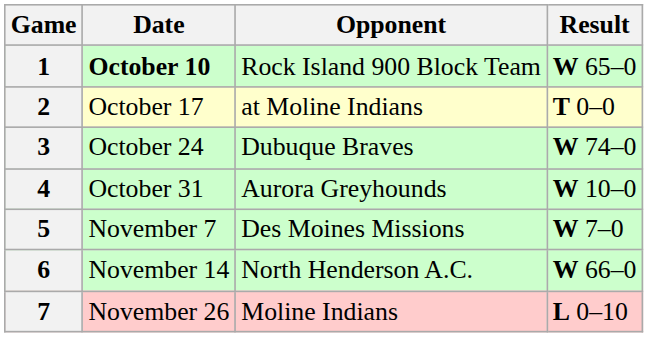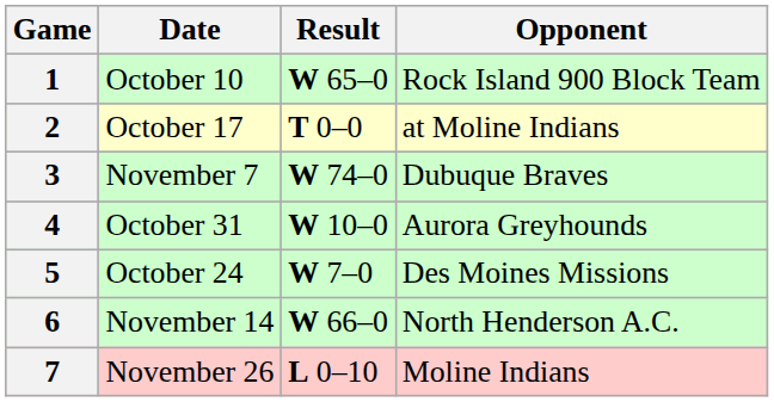columns swapped: Opponent <-> Result
1 | Date: bold -> normal
3 | Date: October 24 -> November 7
5 | Date: November 7 -> October 24
